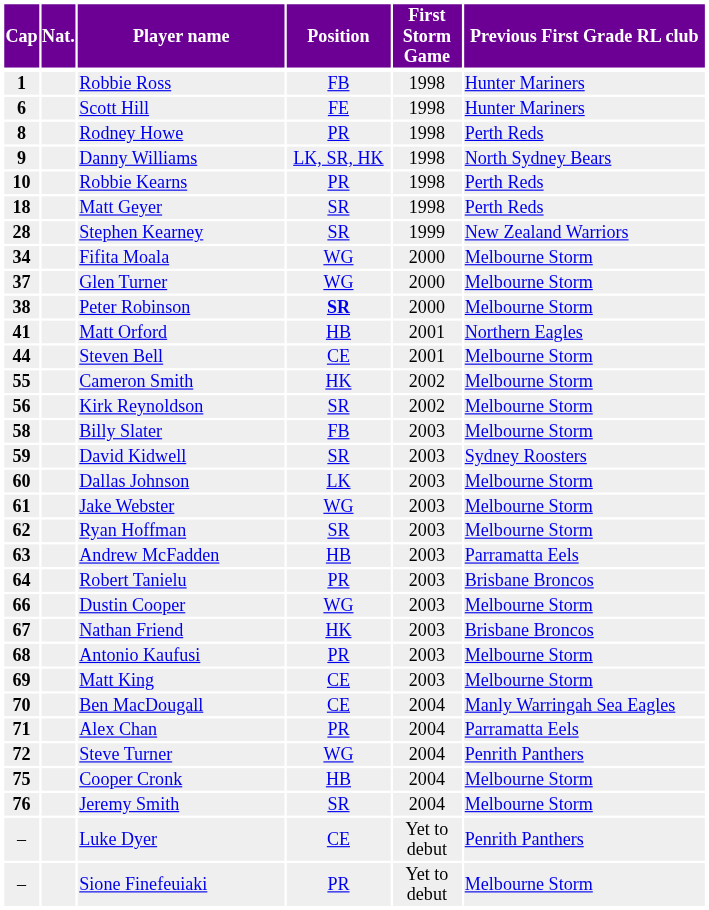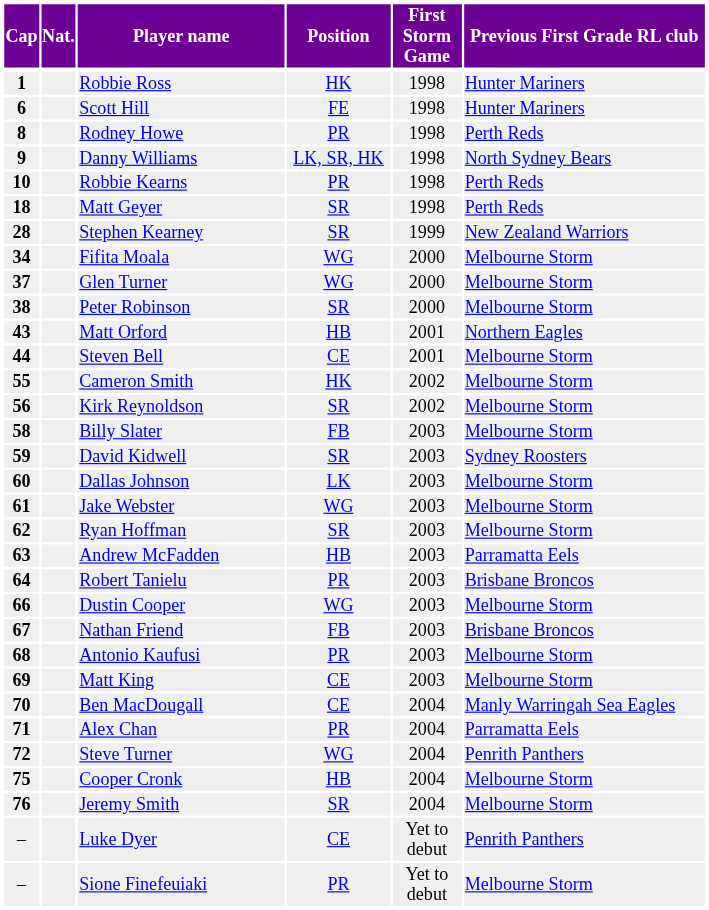Robbie Ross | Position: FB -> HK
Peter Robinson | Position: bold -> normal
Matt Orford | Cap: 41 -> 43
Nathan Friend | Position: HK -> FB
